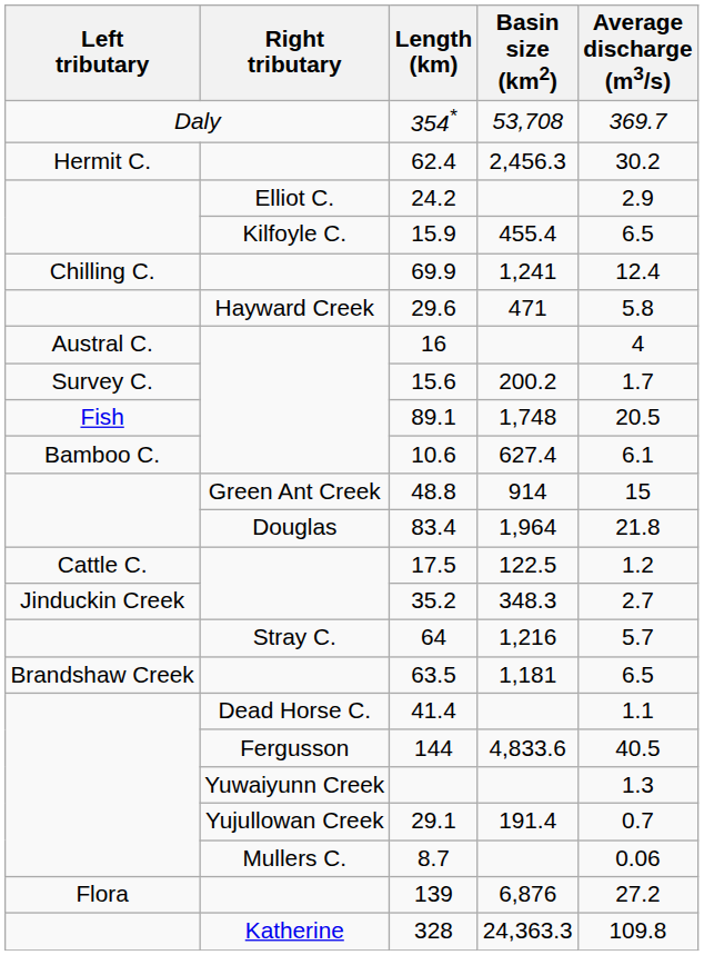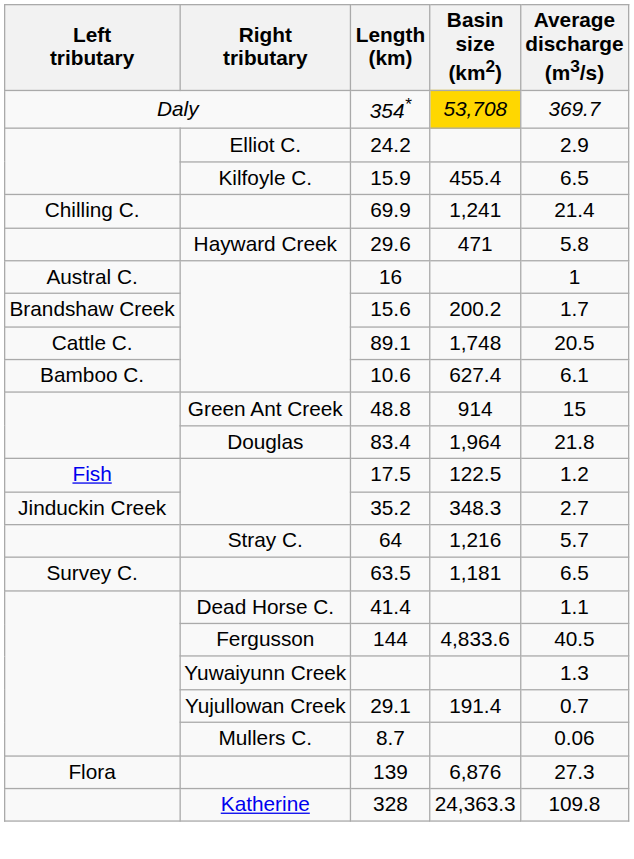354* | Basin size (km2): no background -> gold background
- row: Hermit C. | 62.4 | 2,456.3 | 30.2
69.9 | Average discharge (m3/s): 12.4 -> 21.4
16 | Average discharge (m3/s): 4 -> 1
15.6 | Left tributary: Survey C. -> Brandshaw Creek
89.1 | Left tributary: Fish -> Cattle C.
17.5 | Left tributary: Cattle C. -> Fish
63.5 | Left tributary: Brandshaw Creek -> Survey C.
139 | Average discharge (m3/s): 27.2 -> 27.3
